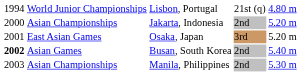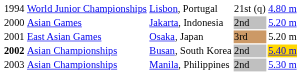Jakarta, Indonesia | column 2: Asian Championships -> Asian Games
Busan, South Korea | column 2: Asian Games -> Asian Championships
Busan, South Korea | column 5: no background -> gold background
